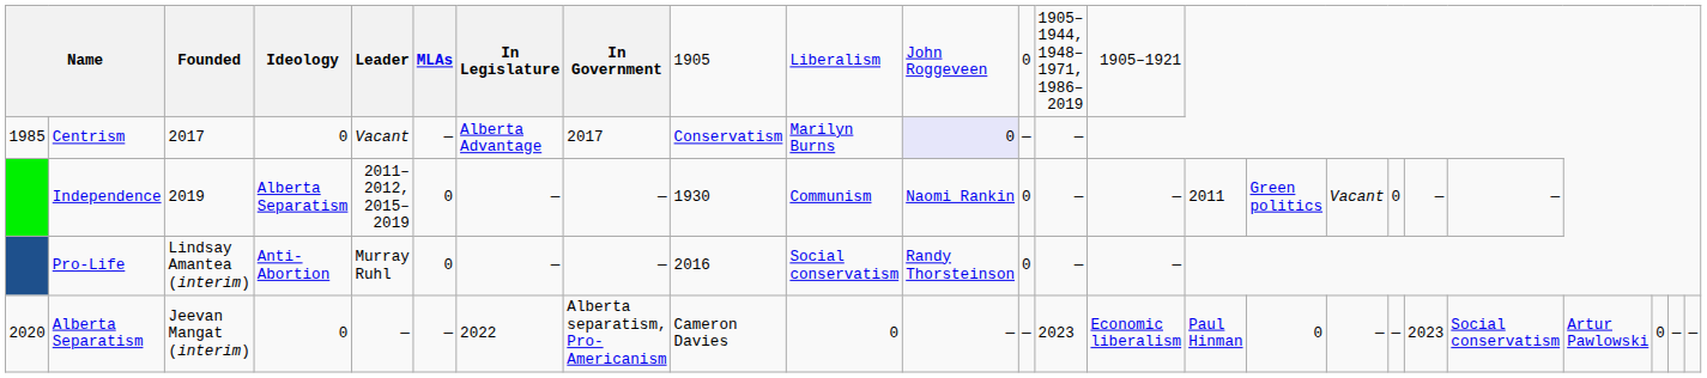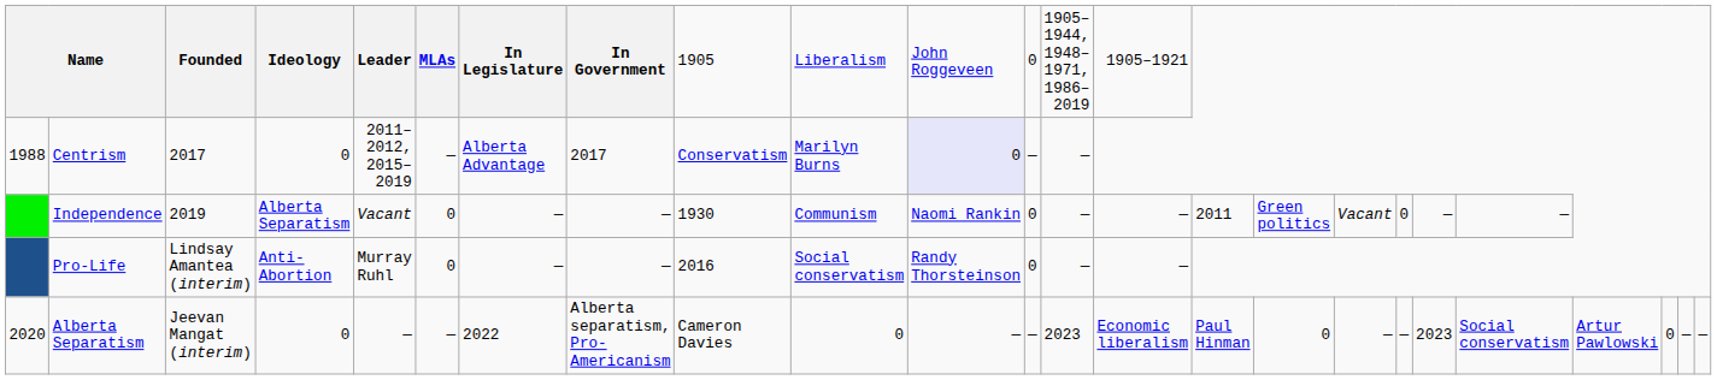Centrism | column 1: 1985 -> 1988
Centrism | column 5: Vacant -> 2011–2012, 2015–2019
Independence | column 5: 2011–2012, 2015–2019 -> Vacant
